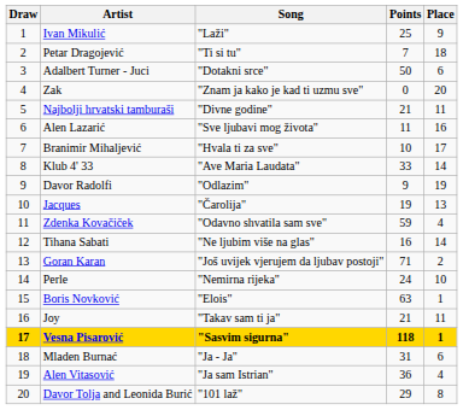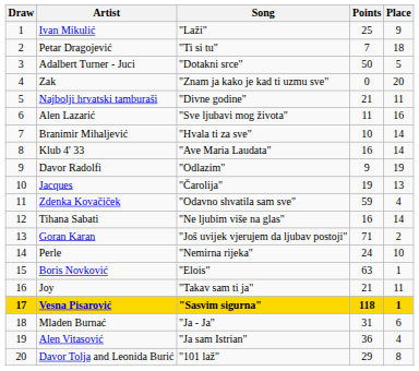Adalbert Turner - Juci | Place: 6 -> 5
Branimir Mihaljević | Place: 17 -> 14
Klub 4' 33 | Points: 33 -> 16
